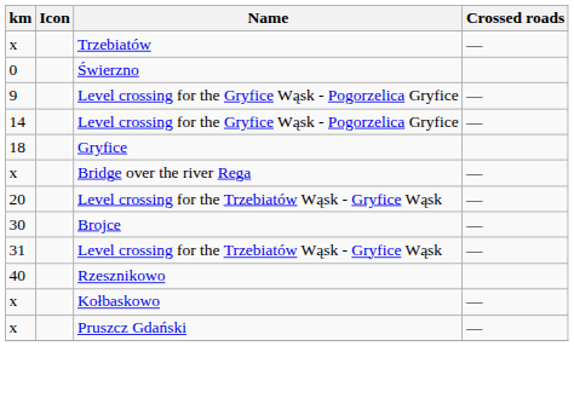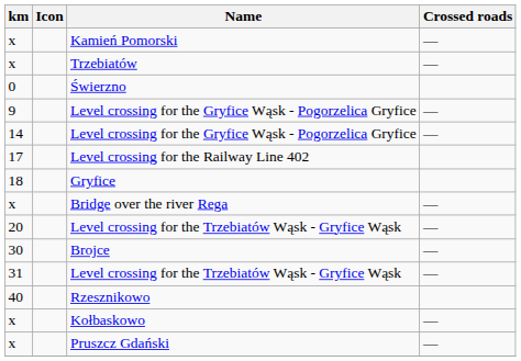+ row: x | Kamień Pomorski | —
+ row: 17 | Level crossing for the Railway Line 402
